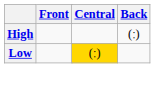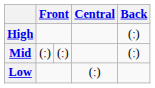+ row: Mid | (ː) | (ː) | (ː)
Low | Central: gold background -> no background
